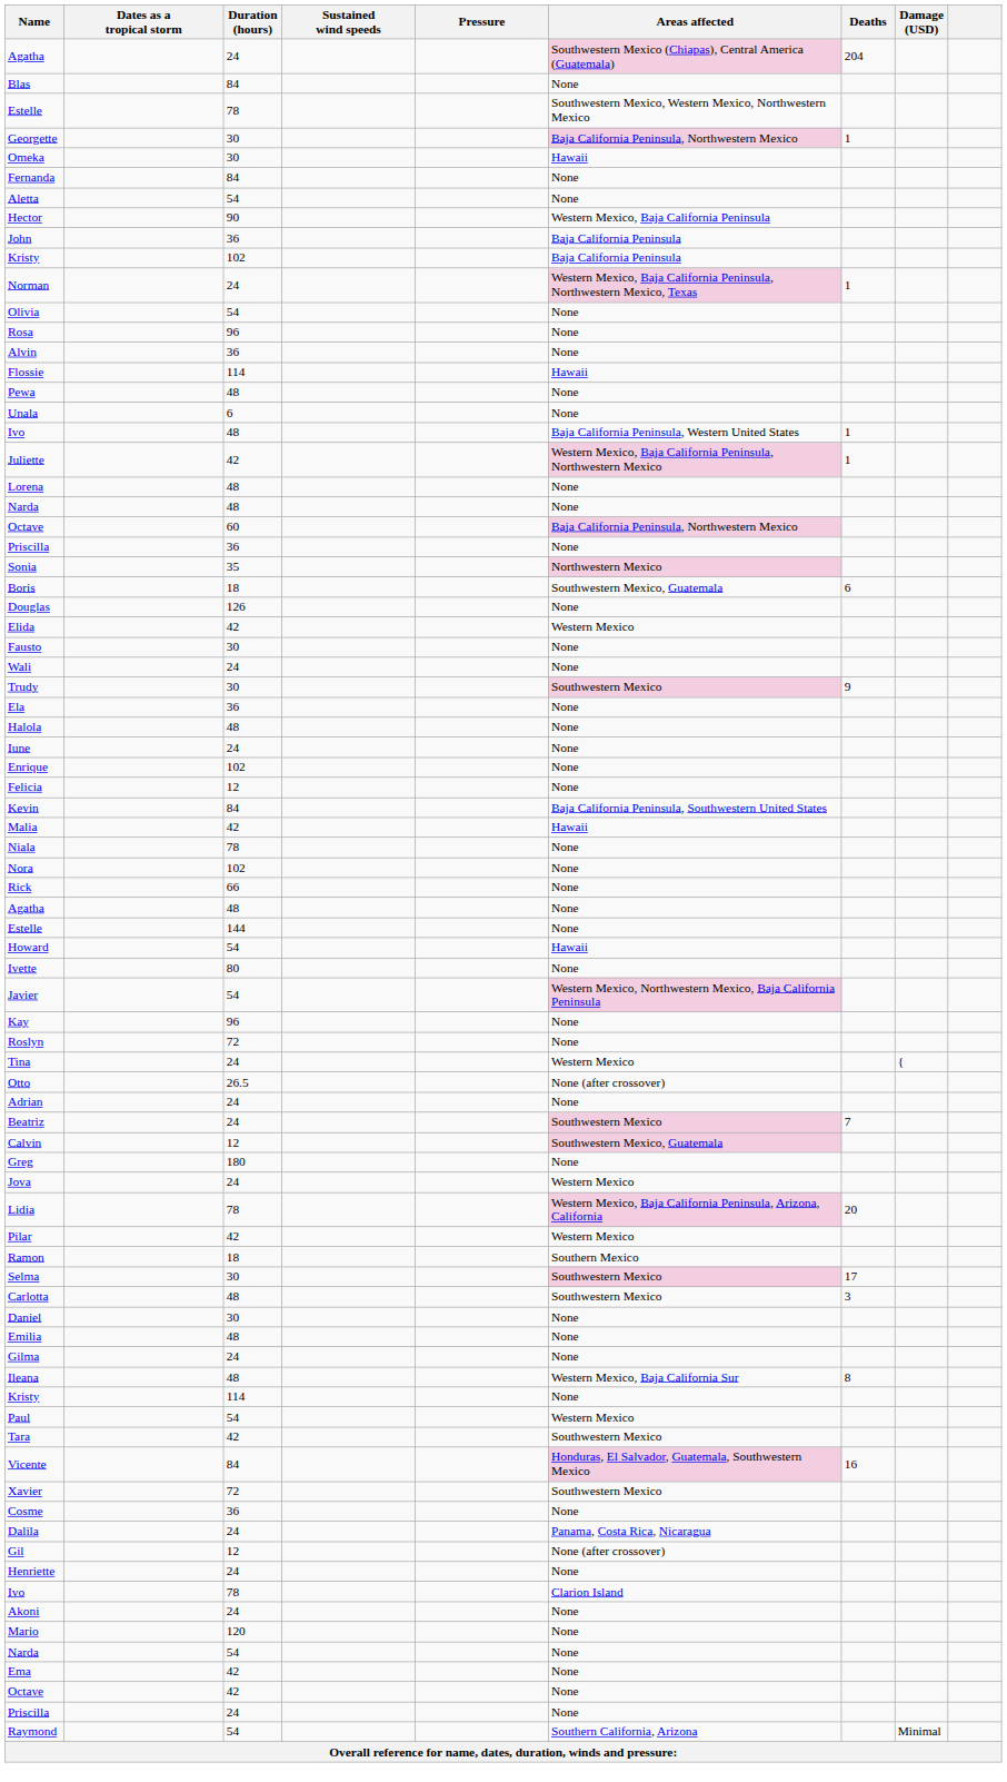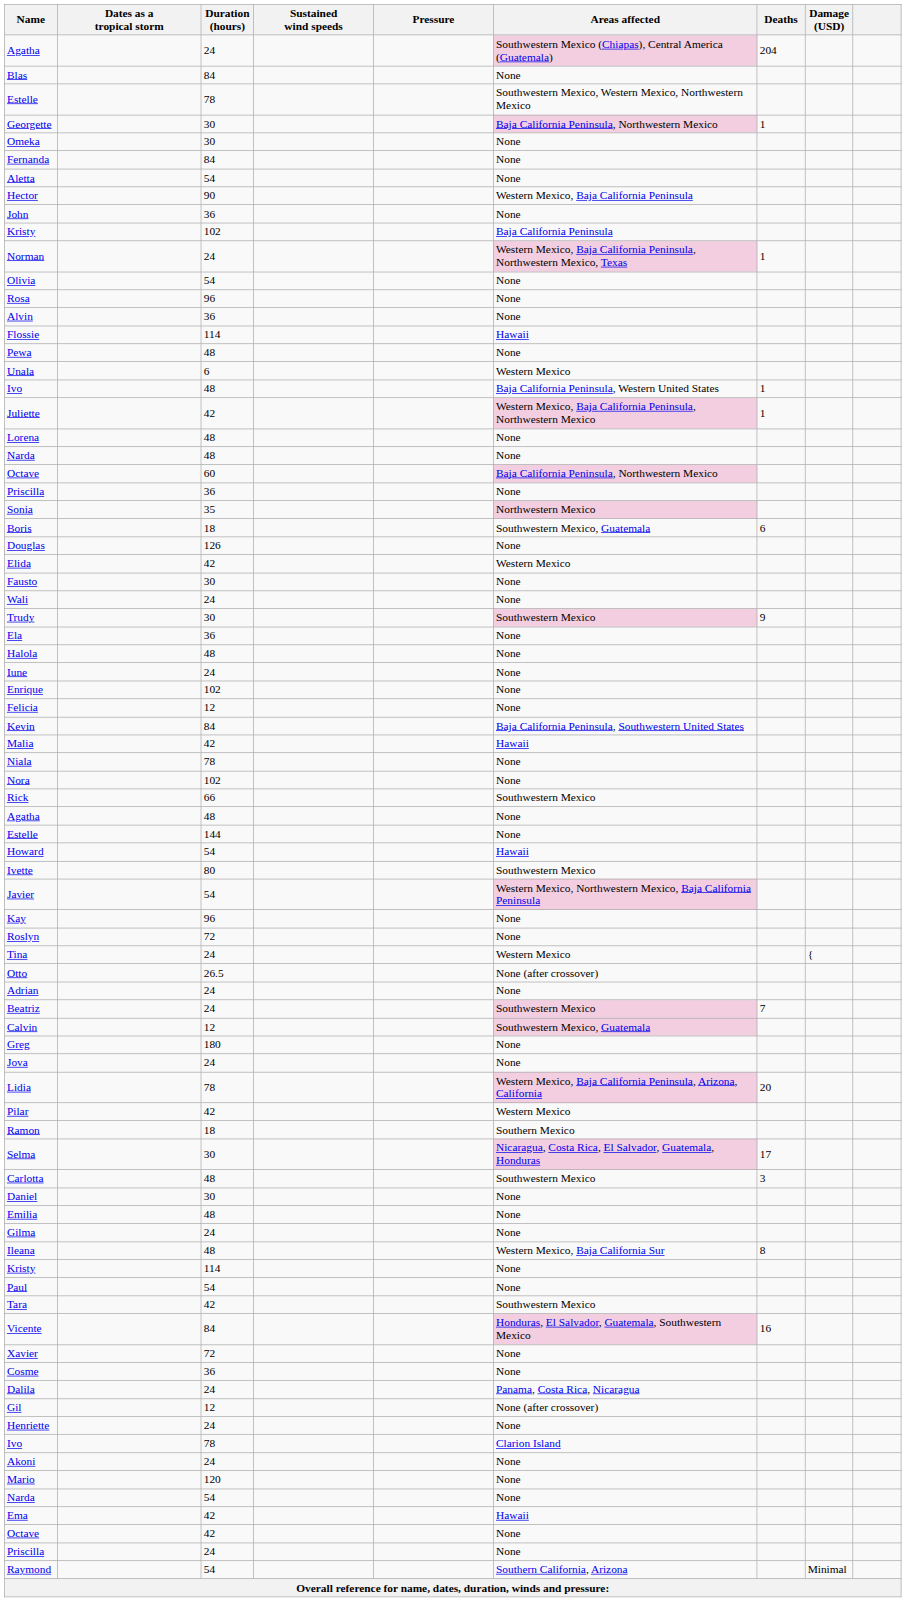Omeka | Areas affected: Hawaii -> None
John | Areas affected: Baja California Peninsula -> None
Unala | Areas affected: None -> Western Mexico
Rick | Areas affected: None -> Southwestern Mexico
Ivette | Areas affected: None -> Southwestern Mexico
Jova | Areas affected: Western Mexico -> None
Selma | Areas affected: Southwestern Mexico -> Nicaragua, Costa Rica, El Salvador, Guatemala, Honduras
Paul | Areas affected: Western Mexico -> None
Xavier | Areas affected: Southwestern Mexico -> None
Ema | Areas affected: None -> Hawaii
